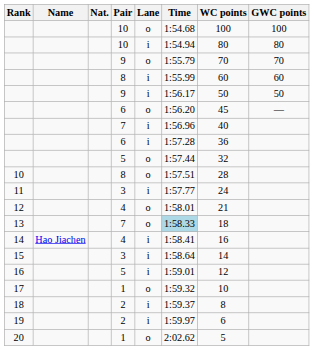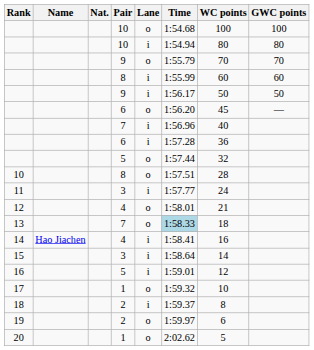19 | Lane: i -> o
